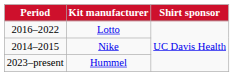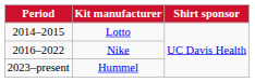Lotto | Period: 2016–2022 -> 2014–2015
Nike | Period: 2014–2015 -> 2016–2022
